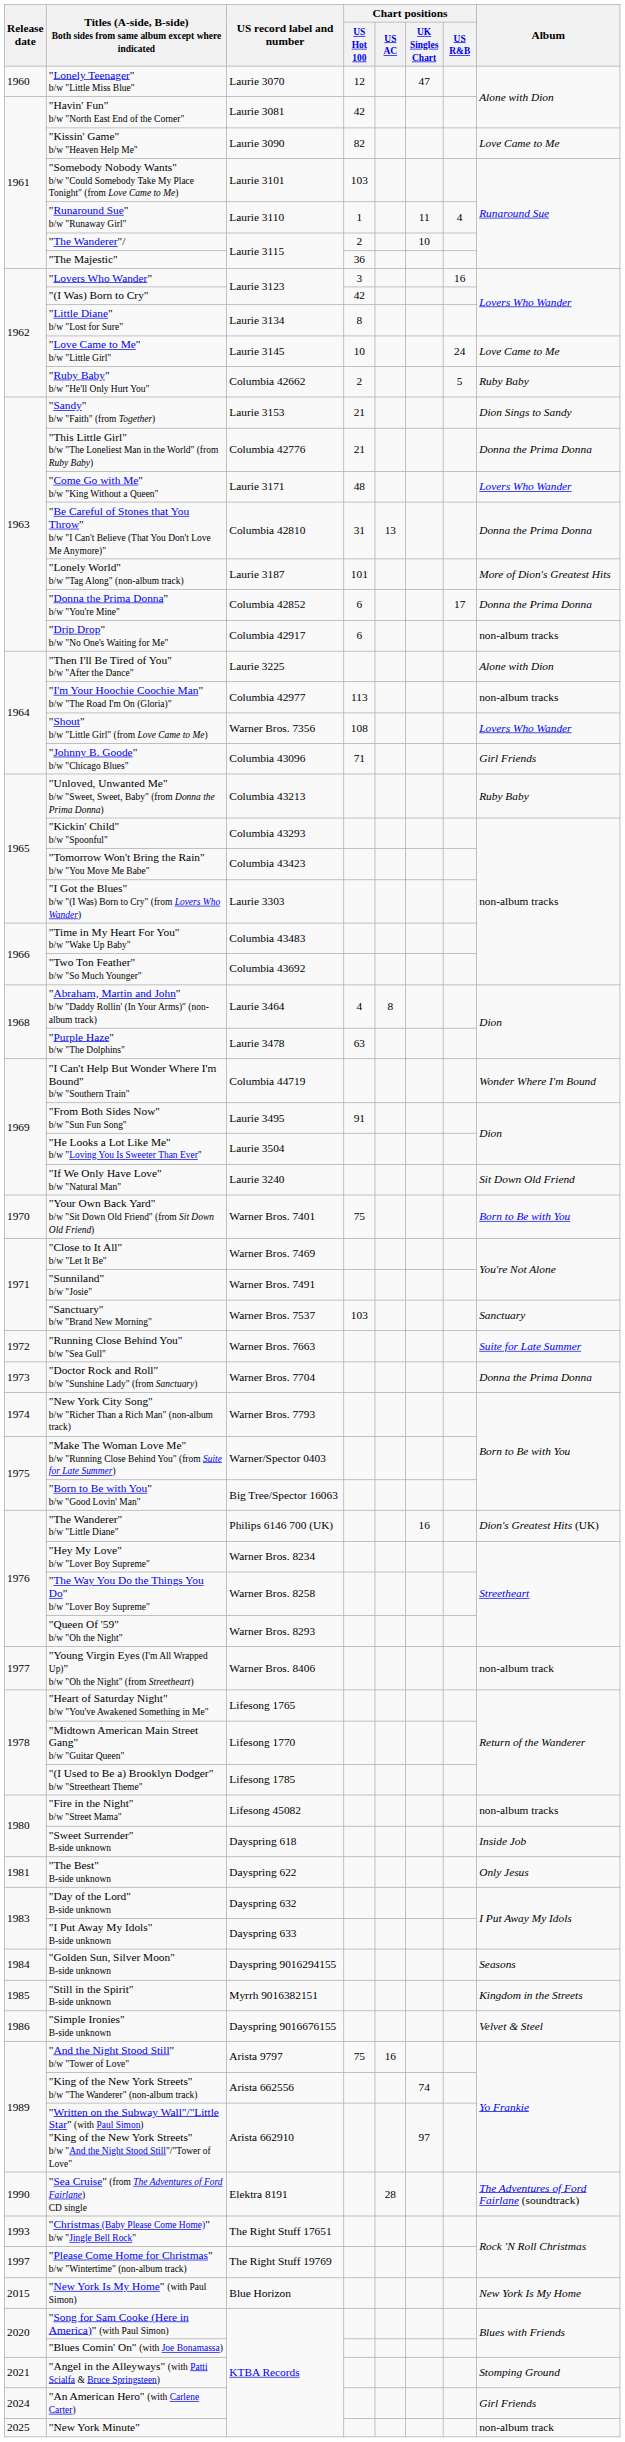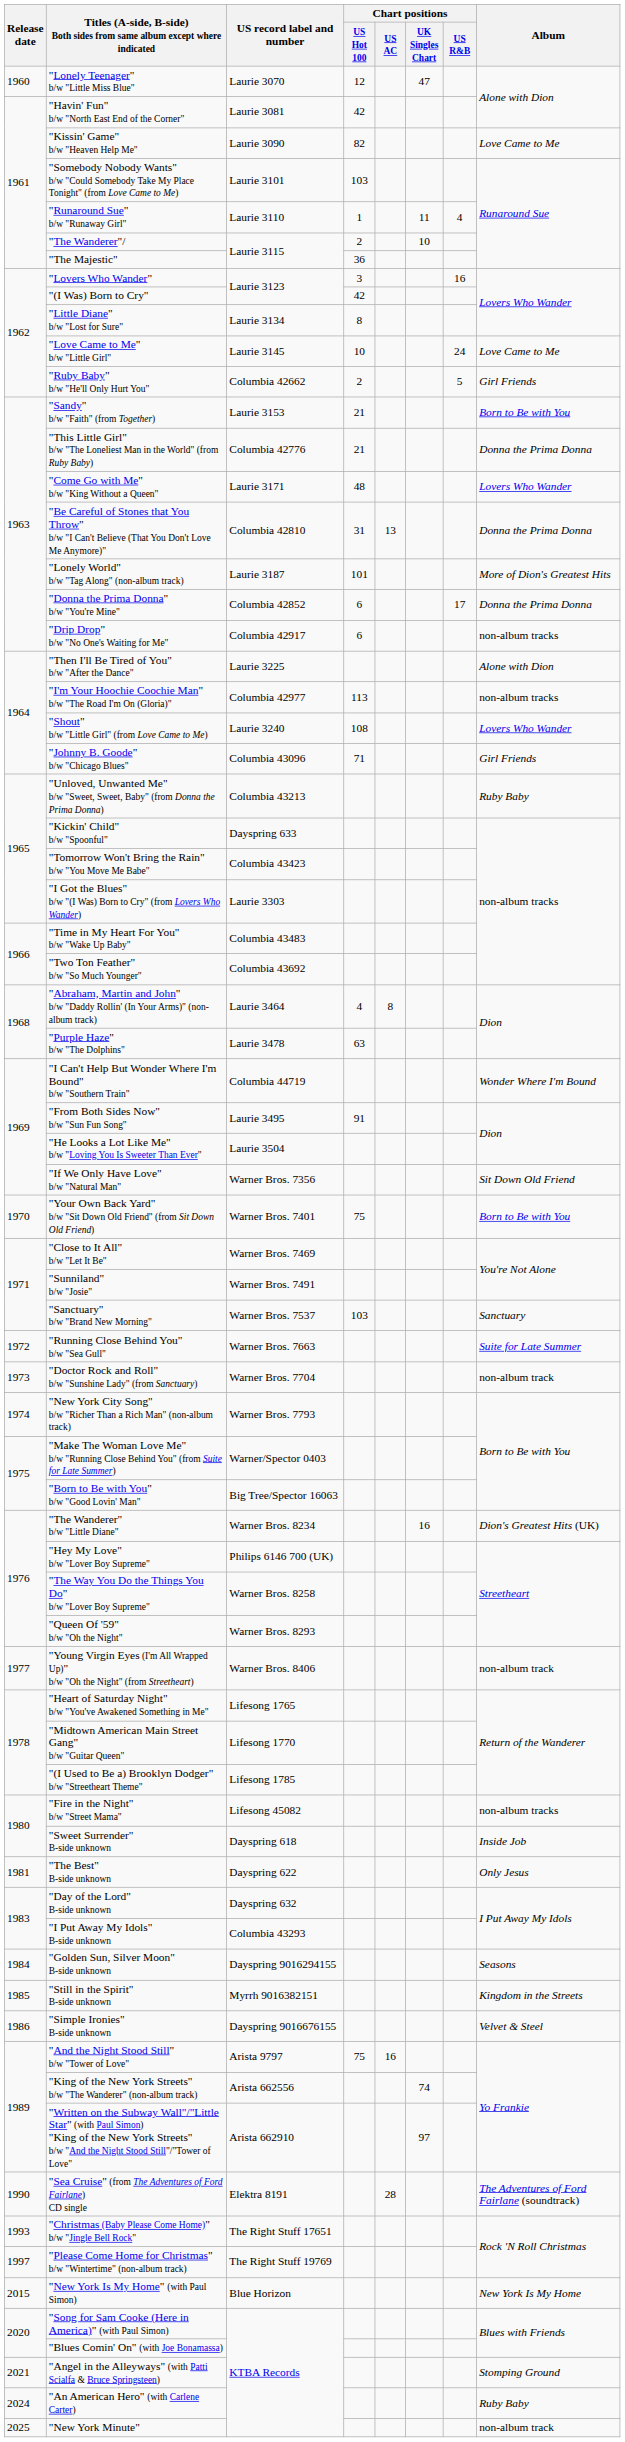"Ruby Baby" b/w "He'll Only Hurt You" | Album: Ruby Baby -> Girl Friends
"Sandy" b/w "Faith" (from Together) | Album: Dion Sings to Sandy -> Born to Be with You
"Shout" b/w "Little Girl" (from Love Came to Me) | US record label and number: Warner Bros. 7356 -> Laurie 3240
"Kickin' Child" b/w "Spoonful" | US record label and number: Columbia 43293 -> Dayspring 633
"If We Only Have Love" b/w "Natural Man" | US record label and number: Laurie 3240 -> Warner Bros. 7356
"Doctor Rock and Roll" b/w "Sunshine Lady" (from Sanctuary) | Album: Donna the Prima Donna -> non-album track
"The Wanderer" b/w "Little Diane" | US record label and number: Philips 6146 700 (UK) -> Warner Bros. 8234
"Hey My Love" b/w "Lover Boy Supreme" | US record label and number: Warner Bros. 8234 -> Philips 6146 700 (UK)
"I Put Away My Idols" B-side unknown | US record label and number: Dayspring 633 -> Columbia 43293
"An American Hero" (with Carlene Carter) | Album: Girl Friends -> Ruby Baby
